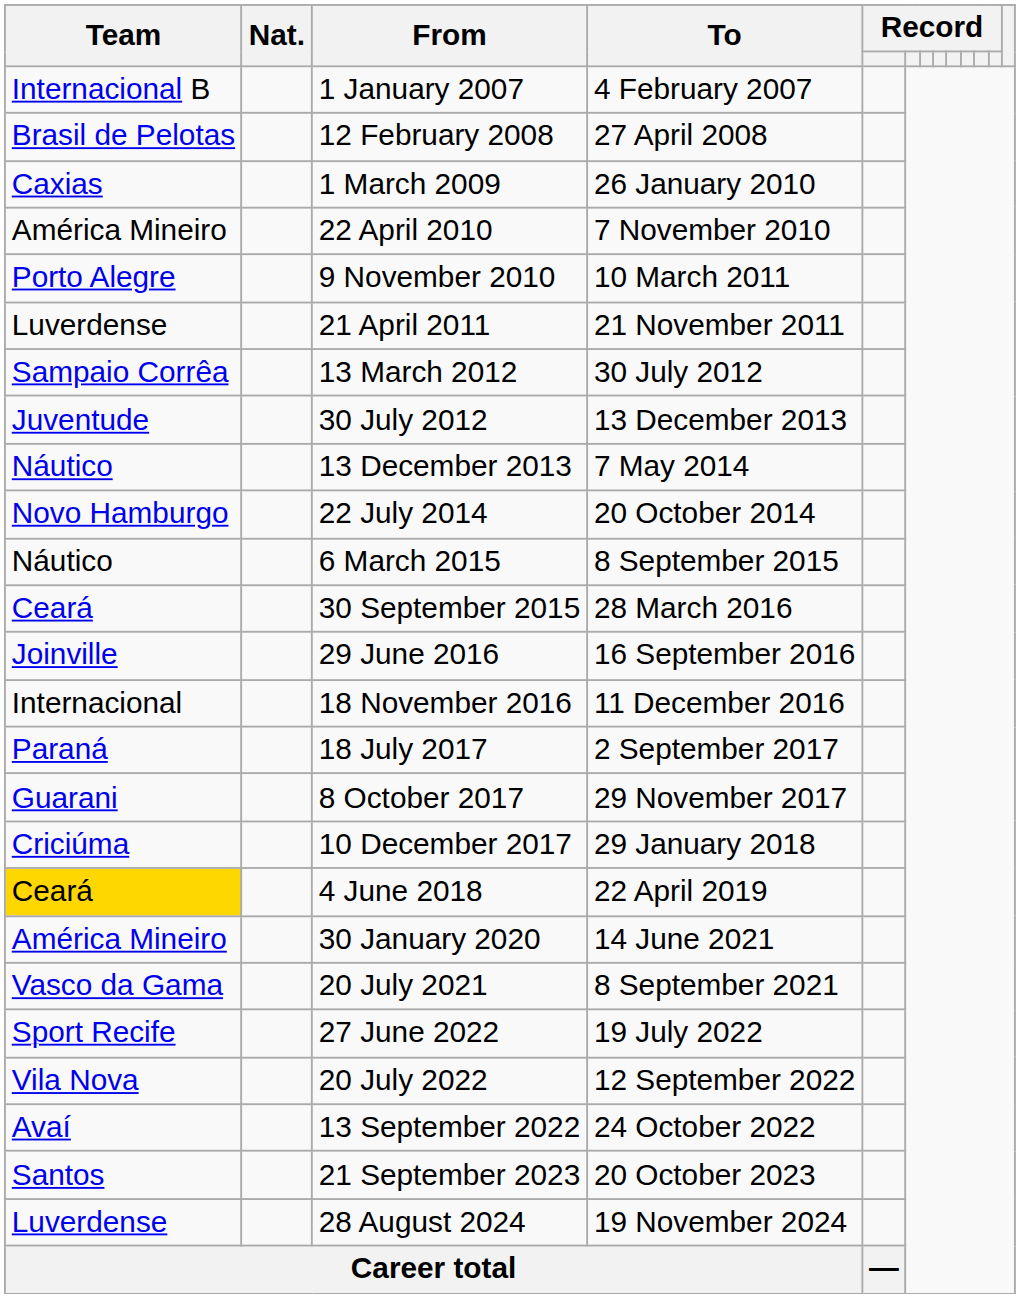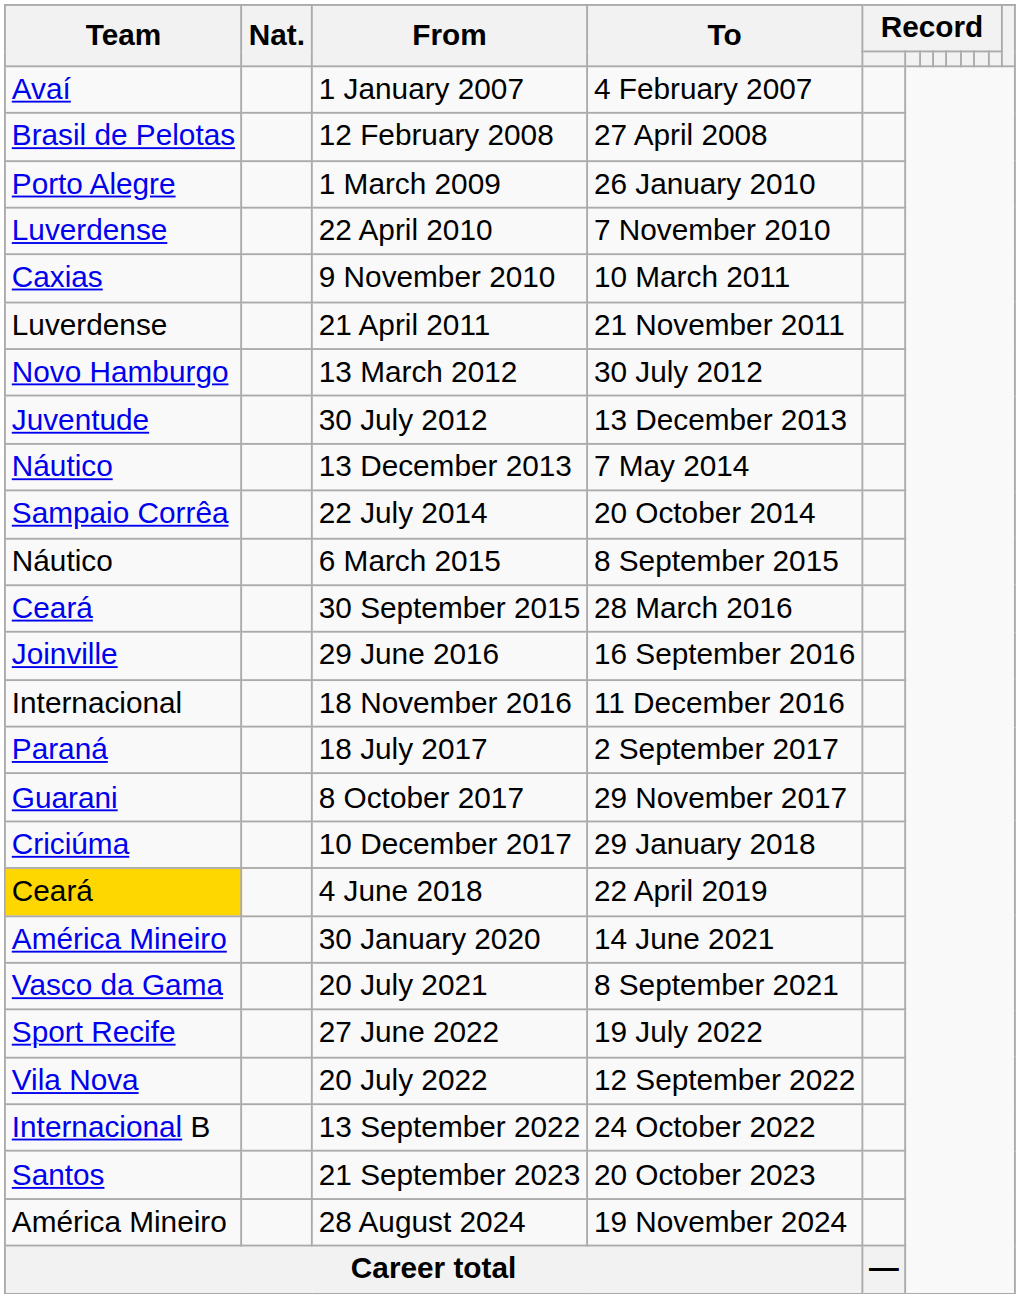1 January 2007 | Team: Internacional B -> Avaí
1 March 2009 | Team: Caxias -> Porto Alegre
22 April 2010 | Team: América Mineiro -> Luverdense
9 November 2010 | Team: Porto Alegre -> Caxias
13 March 2012 | Team: Sampaio Corrêa -> Novo Hamburgo
22 July 2014 | Team: Novo Hamburgo -> Sampaio Corrêa
13 September 2022 | Team: Avaí -> Internacional B
28 August 2024 | Team: Luverdense -> América Mineiro
